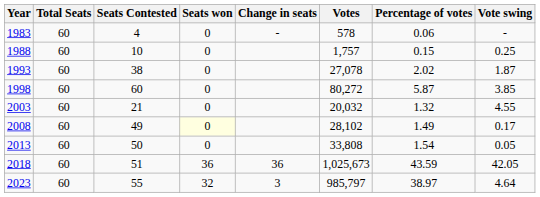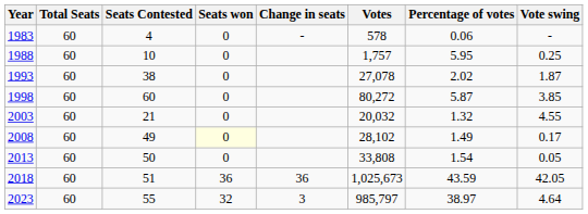1988 | Percentage of votes: 0.15 -> 5.95
